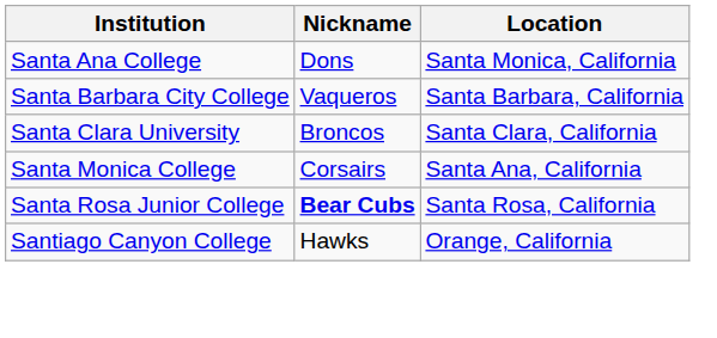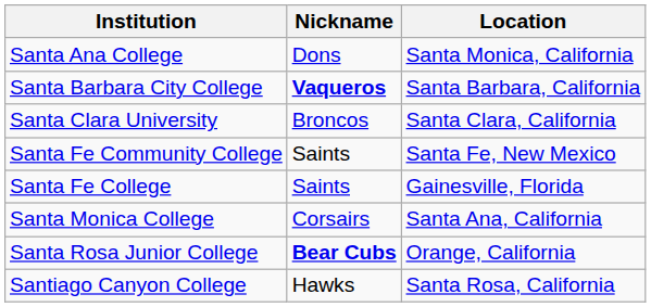Santa Barbara City College | Nickname: normal -> bold
+ row: Santa Fe Community College | Saints | Santa Fe, New Mexico
+ row: Santa Fe College | Saints | Gainesville, Florida
Santa Rosa Junior College | Location: Santa Rosa, California -> Orange, California
Santiago Canyon College | Location: Orange, California -> Santa Rosa, California
